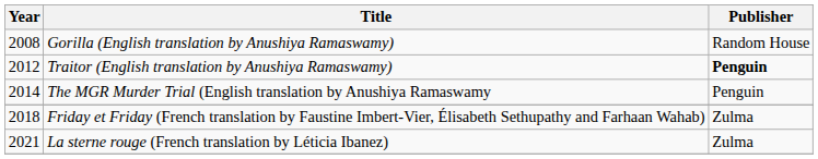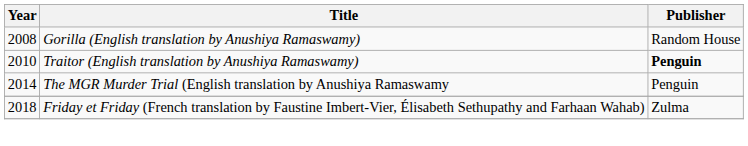Traitor (English translation by Anushiya Ramaswamy) | Year: 2012 -> 2010
- row: 2021 | La sterne rouge (French translation by Léticia Ibanez) | Zulma
